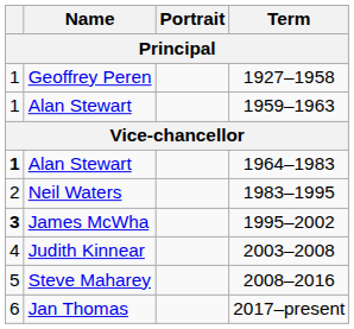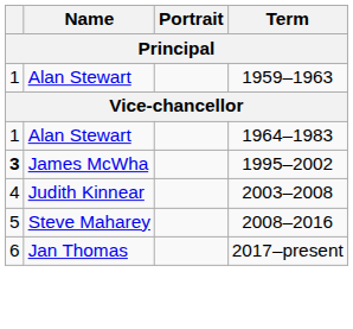- row: 1 | Geoffrey Peren | 1927–1958
1964–1983 | column 1: bold -> normal
- row: 2 | Neil Waters | 1983–1995
